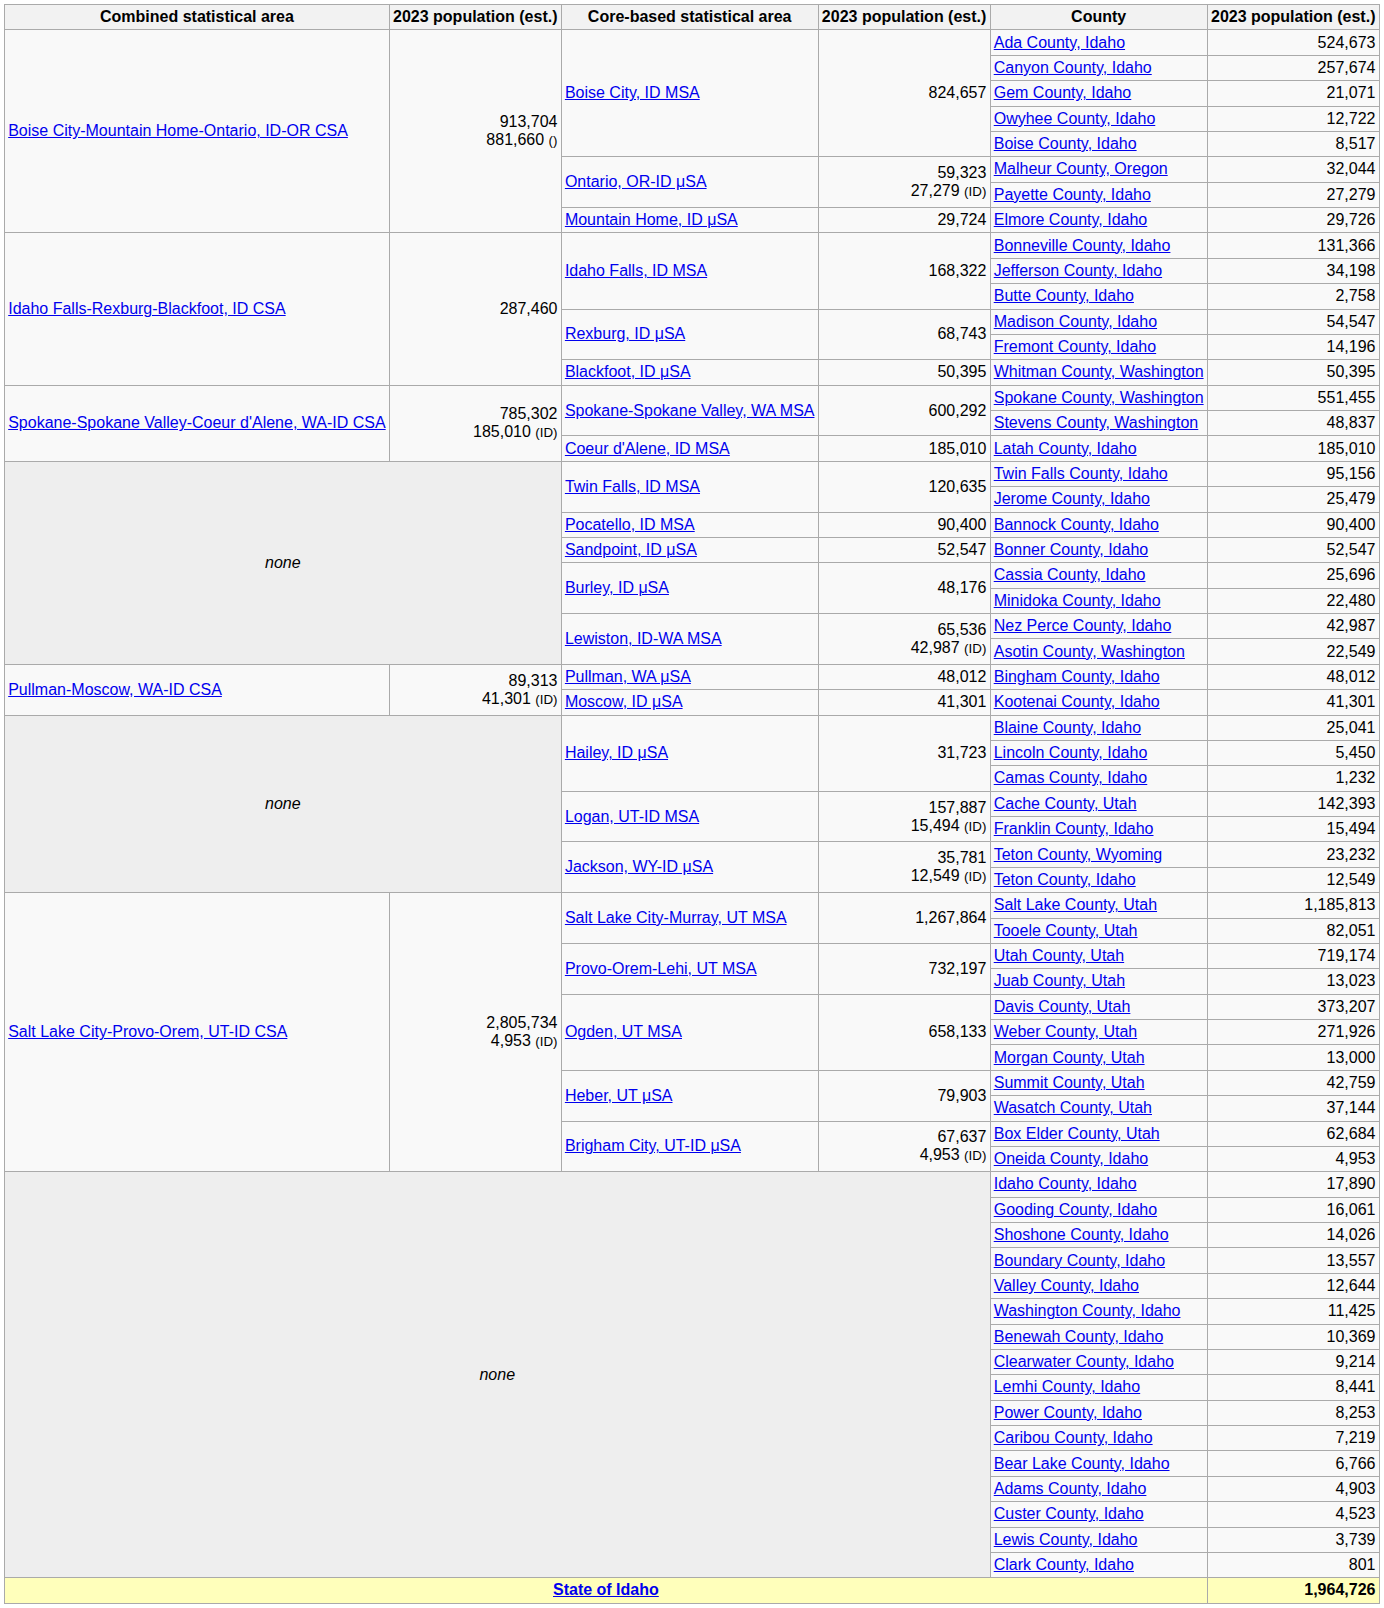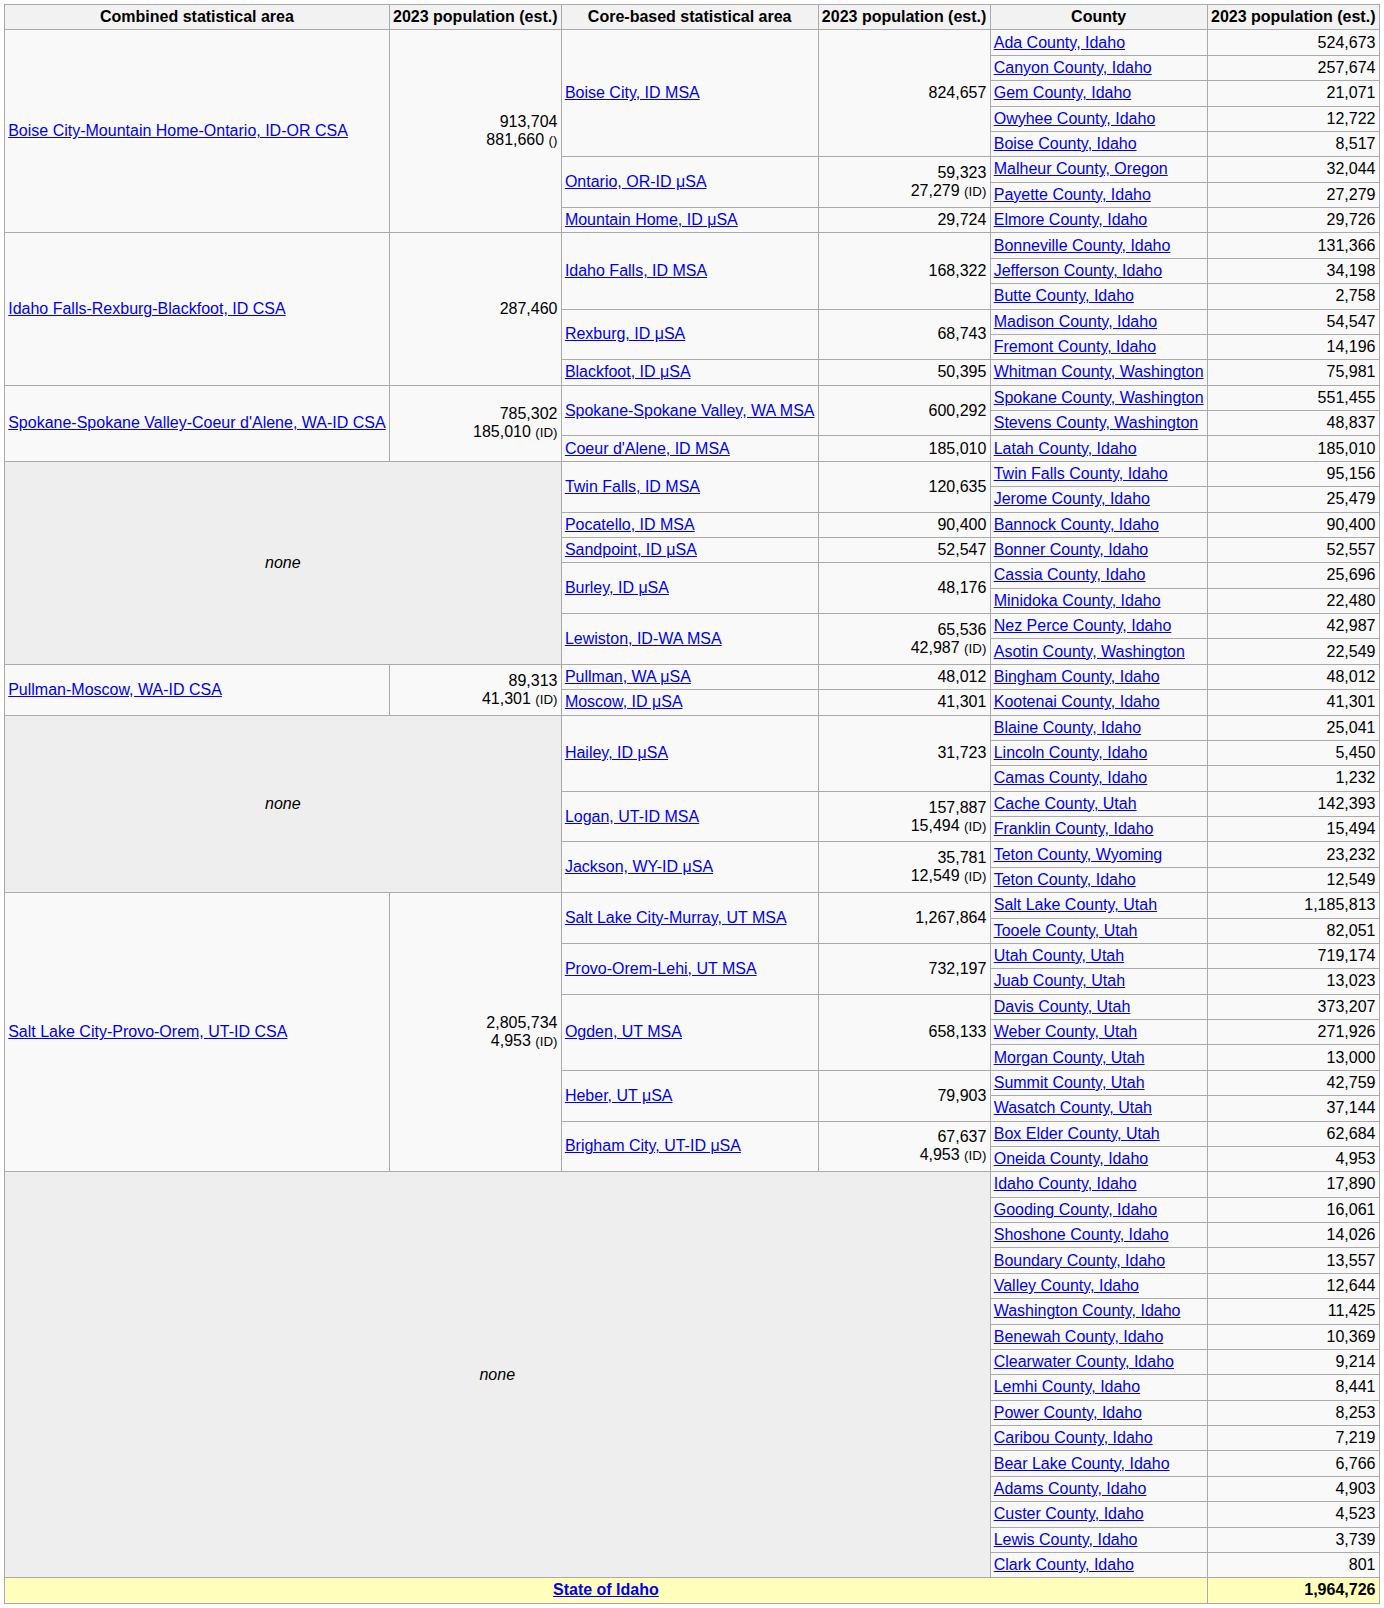Blackfoot, ID μSA | column 6: 50,395 -> 75,981
Sandpoint, ID μSA | column 6: 52,547 -> 52,557
